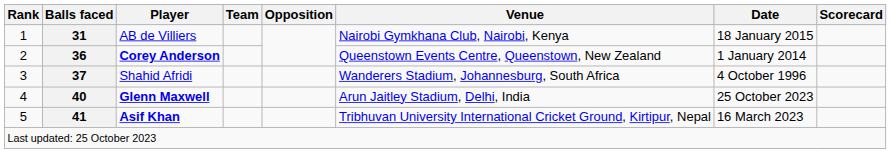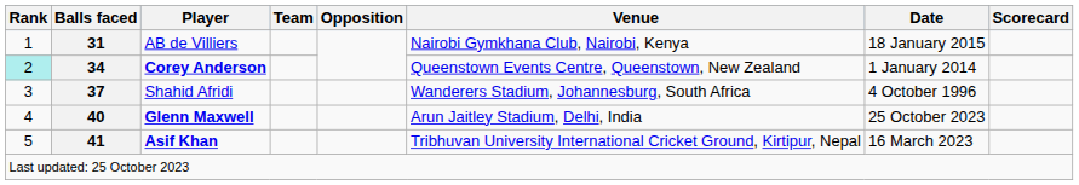Corey Anderson | Rank: no background -> paleturquoise background
Corey Anderson | Balls faced: 36 -> 34
